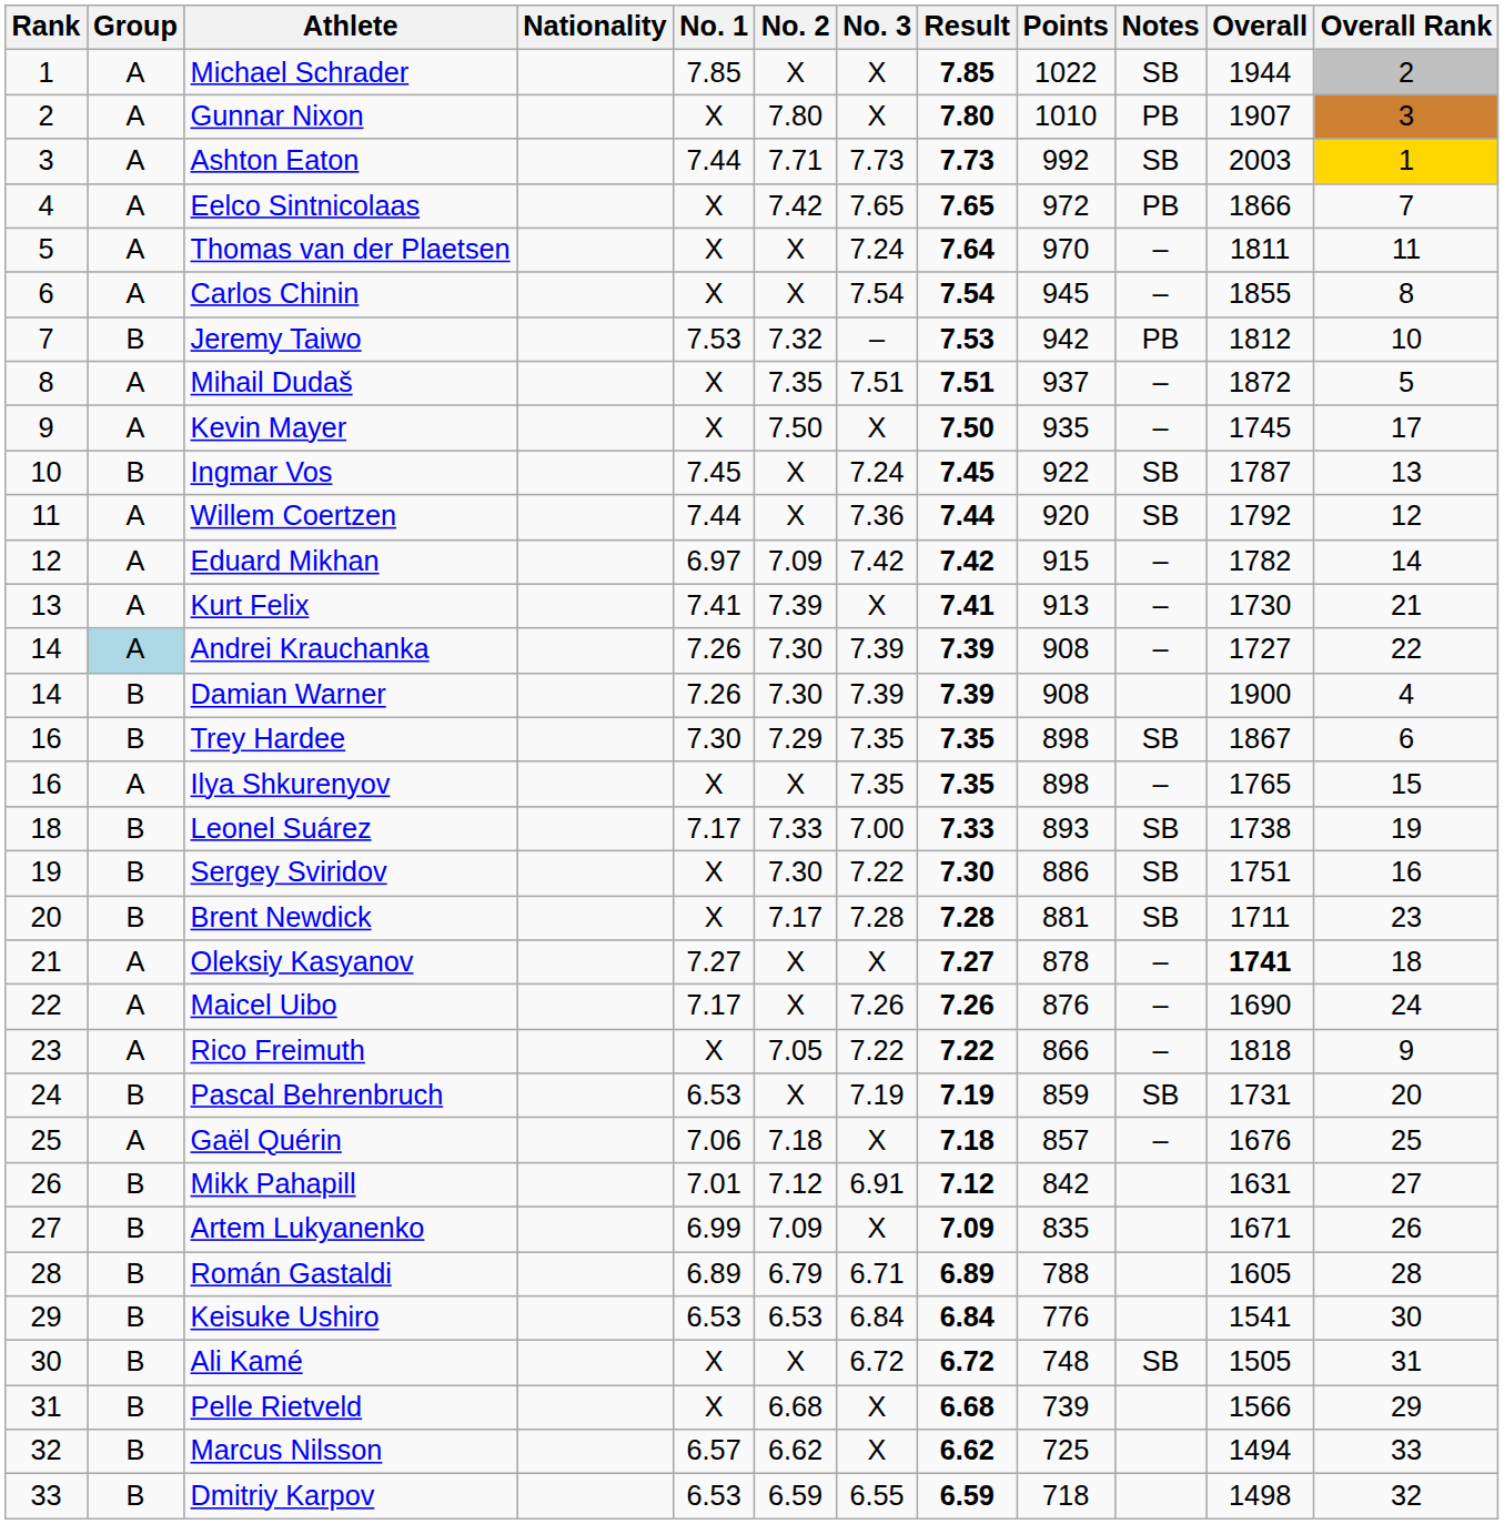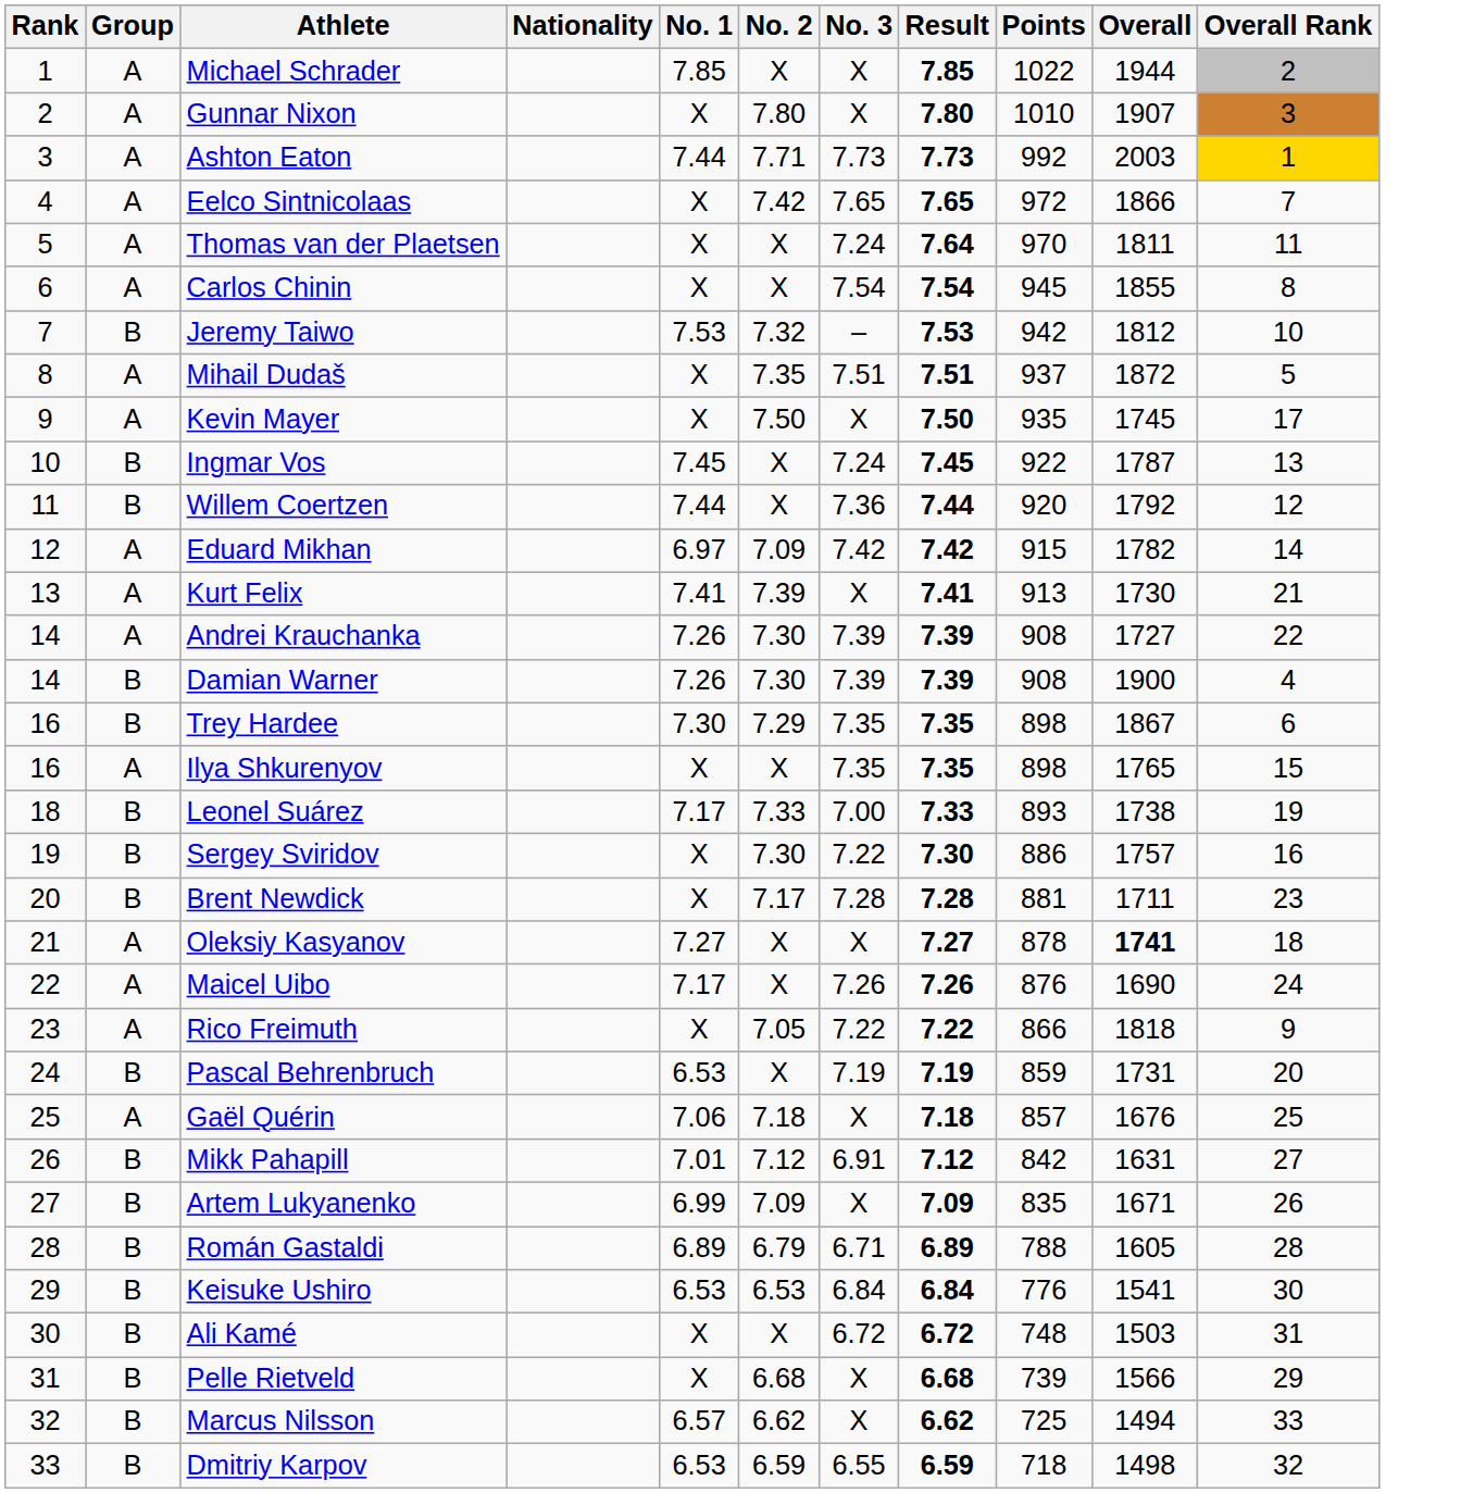- column: Notes | SB | PB | SB | PB | – | – | PB | – | – | SB | SB | – | – | – | SB | – | SB | SB | SB | – | – | – | SB | – | SB
Willem Coertzen | Group: A -> B
Andrei Krauchanka | Group: lightblue background -> no background
Sergey Sviridov | Overall: 1751 -> 1757
Ali Kamé | Overall: 1505 -> 1503
